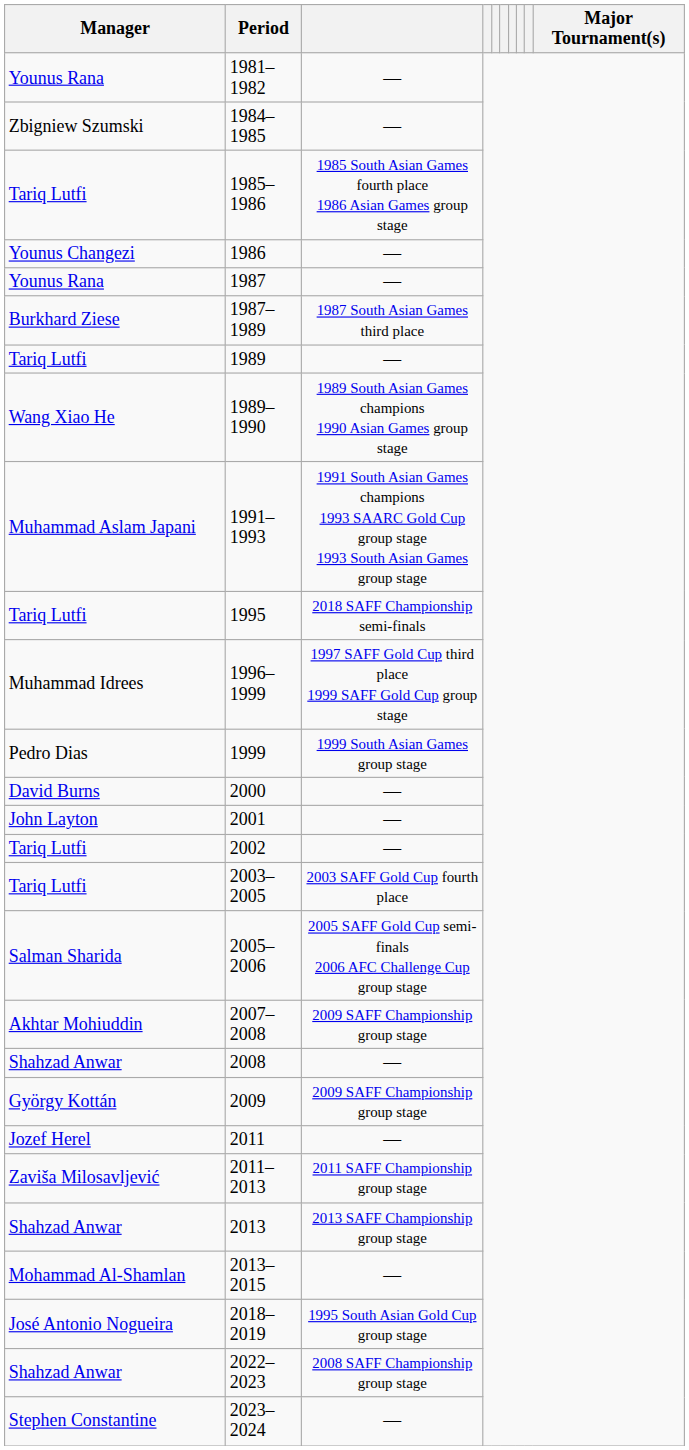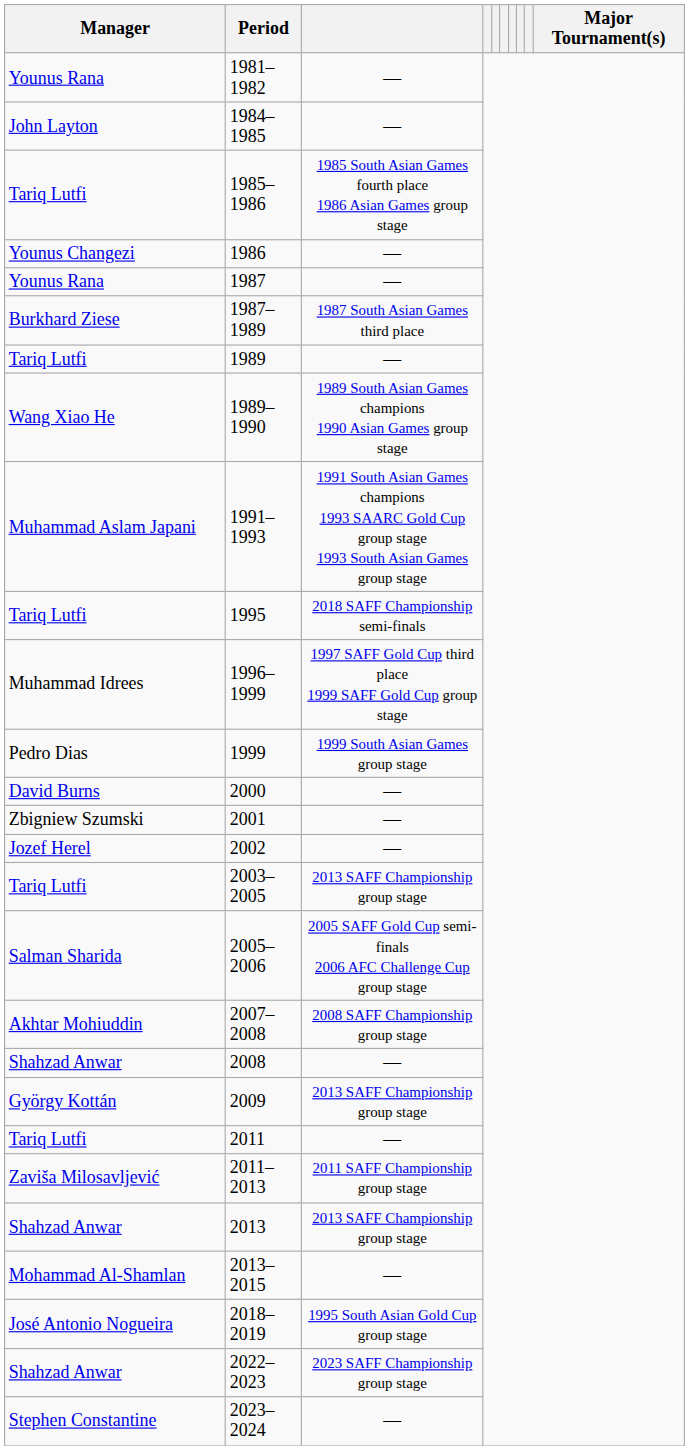1984–1985 | Manager: Zbigniew Szumski -> John Layton
2001 | Manager: John Layton -> Zbigniew Szumski
2002 | Manager: Tariq Lutfi -> Jozef Herel
2003–2005 | column 3: 2003 SAFF Gold Cup fourth place -> 2013 SAFF Championship group stage
2007–2008 | column 3: 2009 SAFF Championship group stage -> 2008 SAFF Championship group stage
2009 | column 3: 2009 SAFF Championship group stage -> 2013 SAFF Championship group stage
2011 | Manager: Jozef Herel -> Tariq Lutfi
2022–2023 | column 3: 2008 SAFF Championship group stage -> 2023 SAFF Championship group stage
